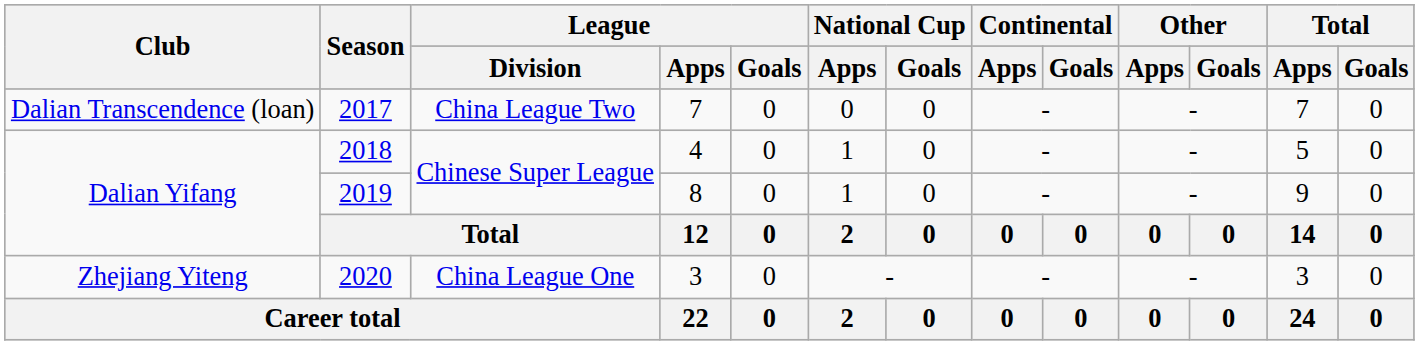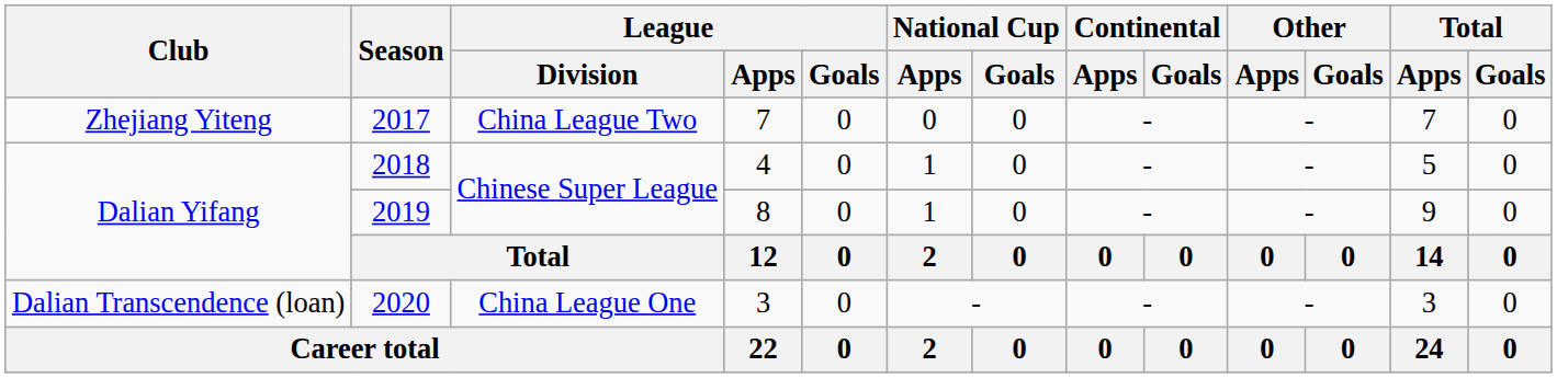2017 | Club: Dalian Transcendence (loan) -> Zhejiang Yiteng
2020 | Club: Zhejiang Yiteng -> Dalian Transcendence (loan)
